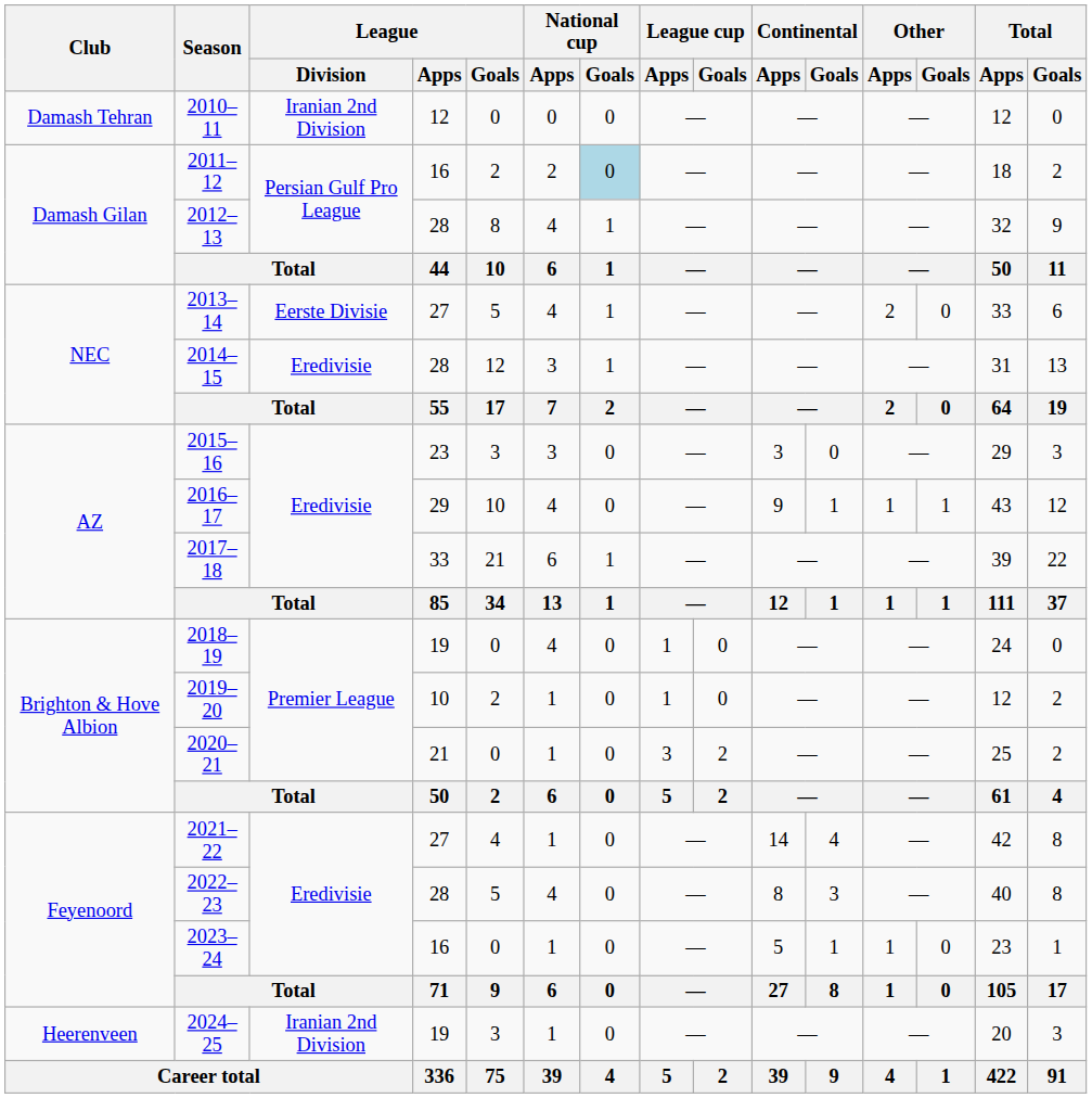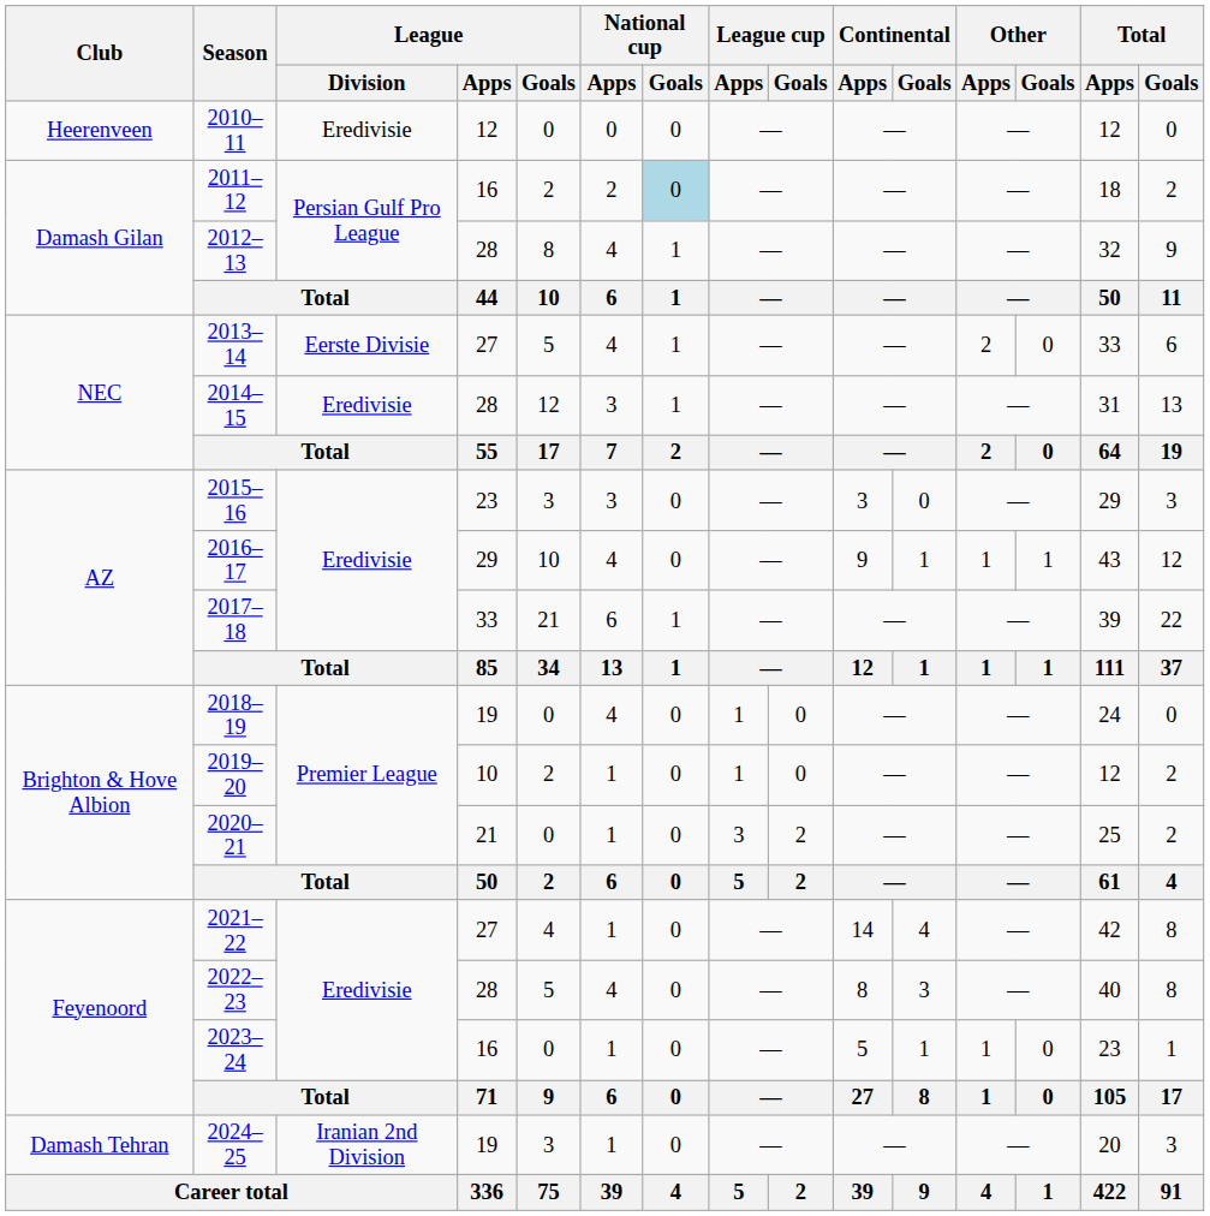2010–11 | Club: Damash Tehran -> Heerenveen
2010–11 | League / Division: Iranian 2nd Division -> Eredivisie
2024–25 | Club: Heerenveen -> Damash Tehran
